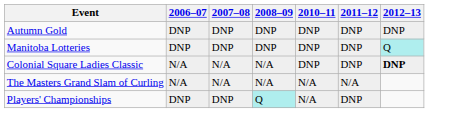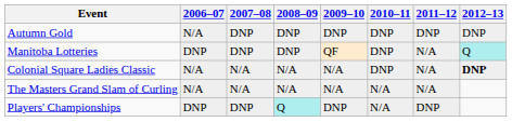+ column: 2009–10 | DNP | QF | N/A | N/A | DNP
Autumn Gold | 2006–07: DNP -> N/A
Manitoba Lotteries | 2011–12: DNP -> N/A
Colonial Square Ladies Classic | 2011–12: DNP -> N/A
